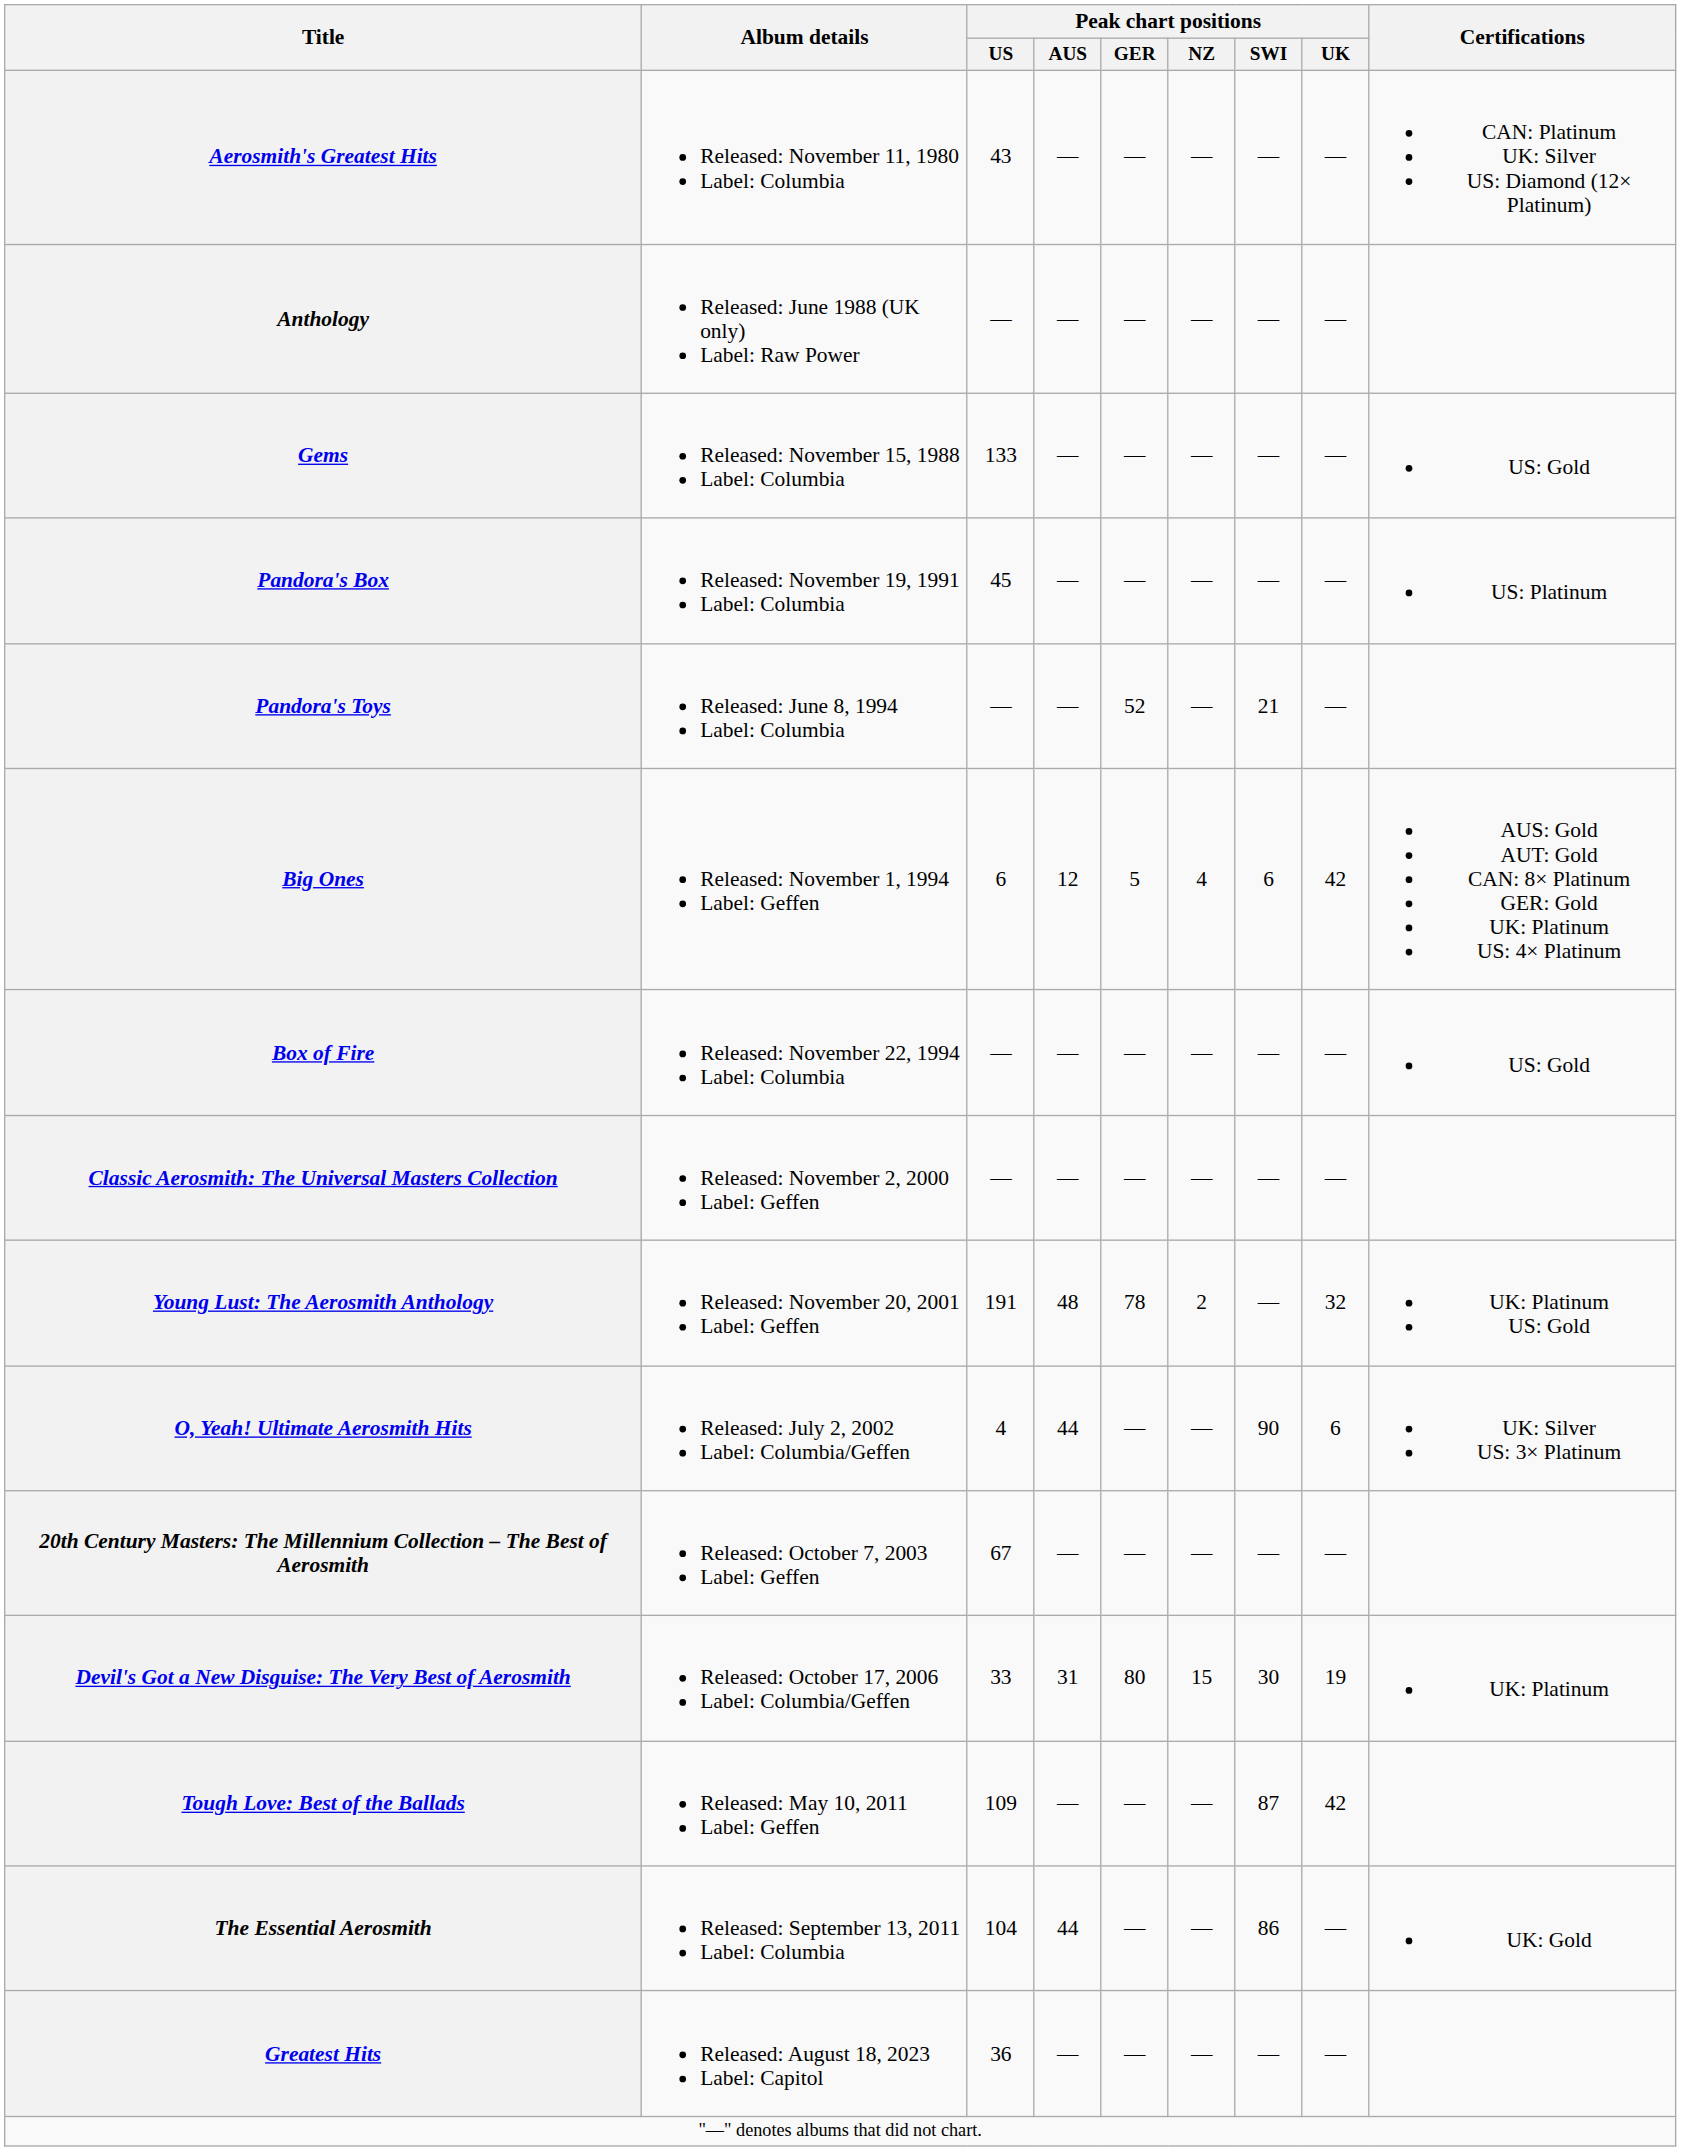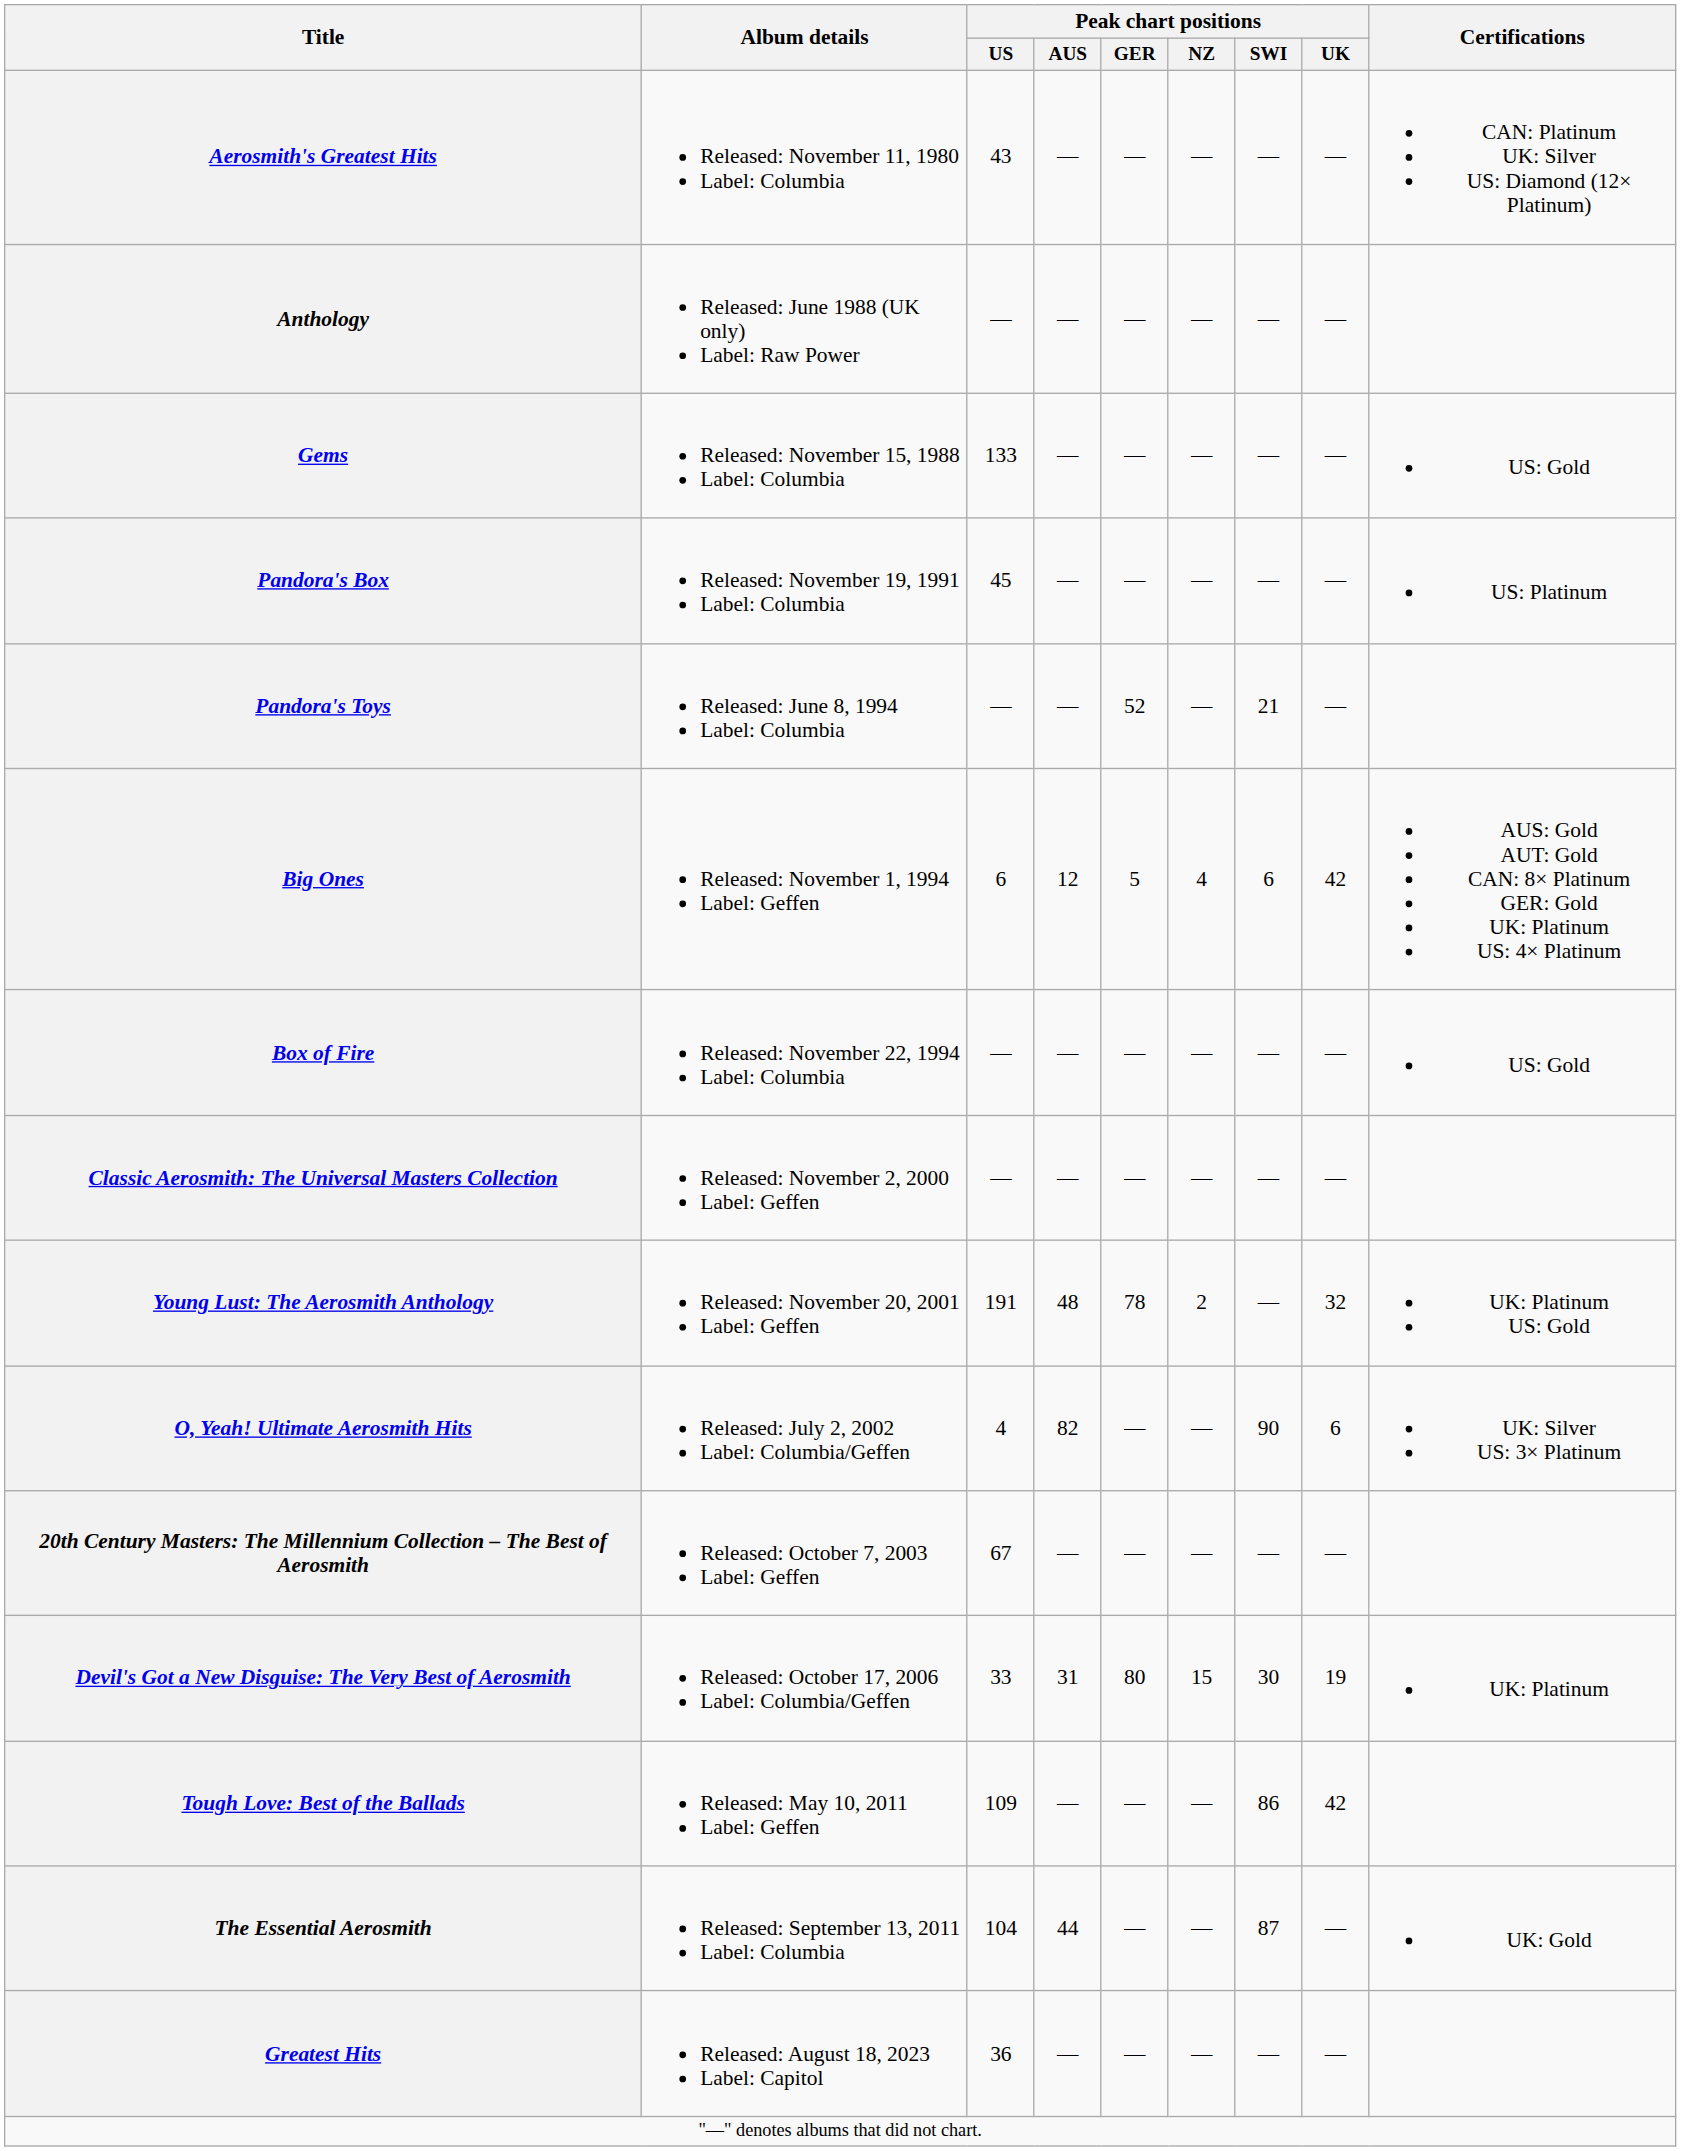O, Yeah! Ultimate Aerosmith Hits | Peak chart positions / AUS: 44 -> 82
Tough Love: Best of the Ballads | Peak chart positions / SWI: 87 -> 86
The Essential Aerosmith | Peak chart positions / SWI: 86 -> 87
